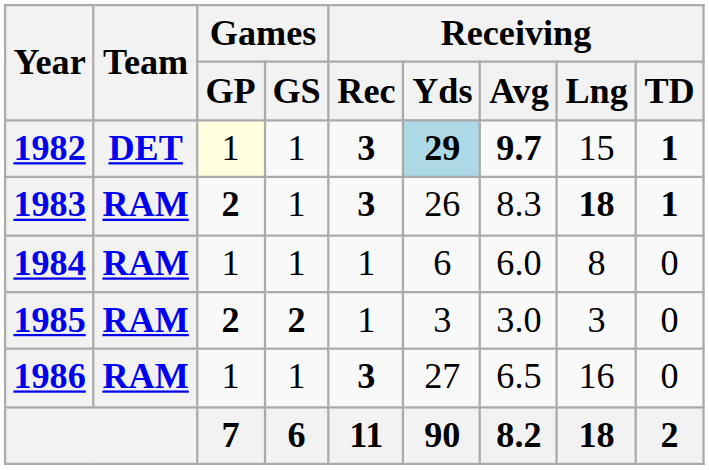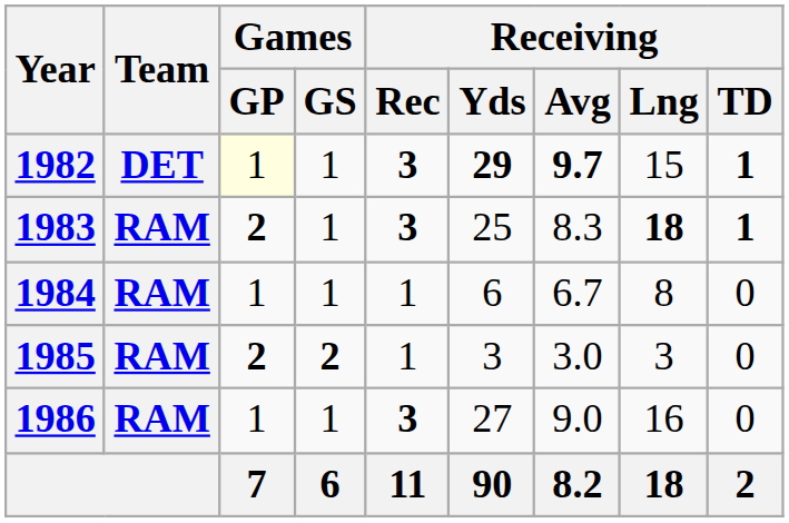1982 | Receiving / Yds: lightblue background -> no background
1983 | Receiving / Yds: 26 -> 25
1984 | Receiving / Avg: 6.0 -> 6.7
1986 | Receiving / Avg: 6.5 -> 9.0
